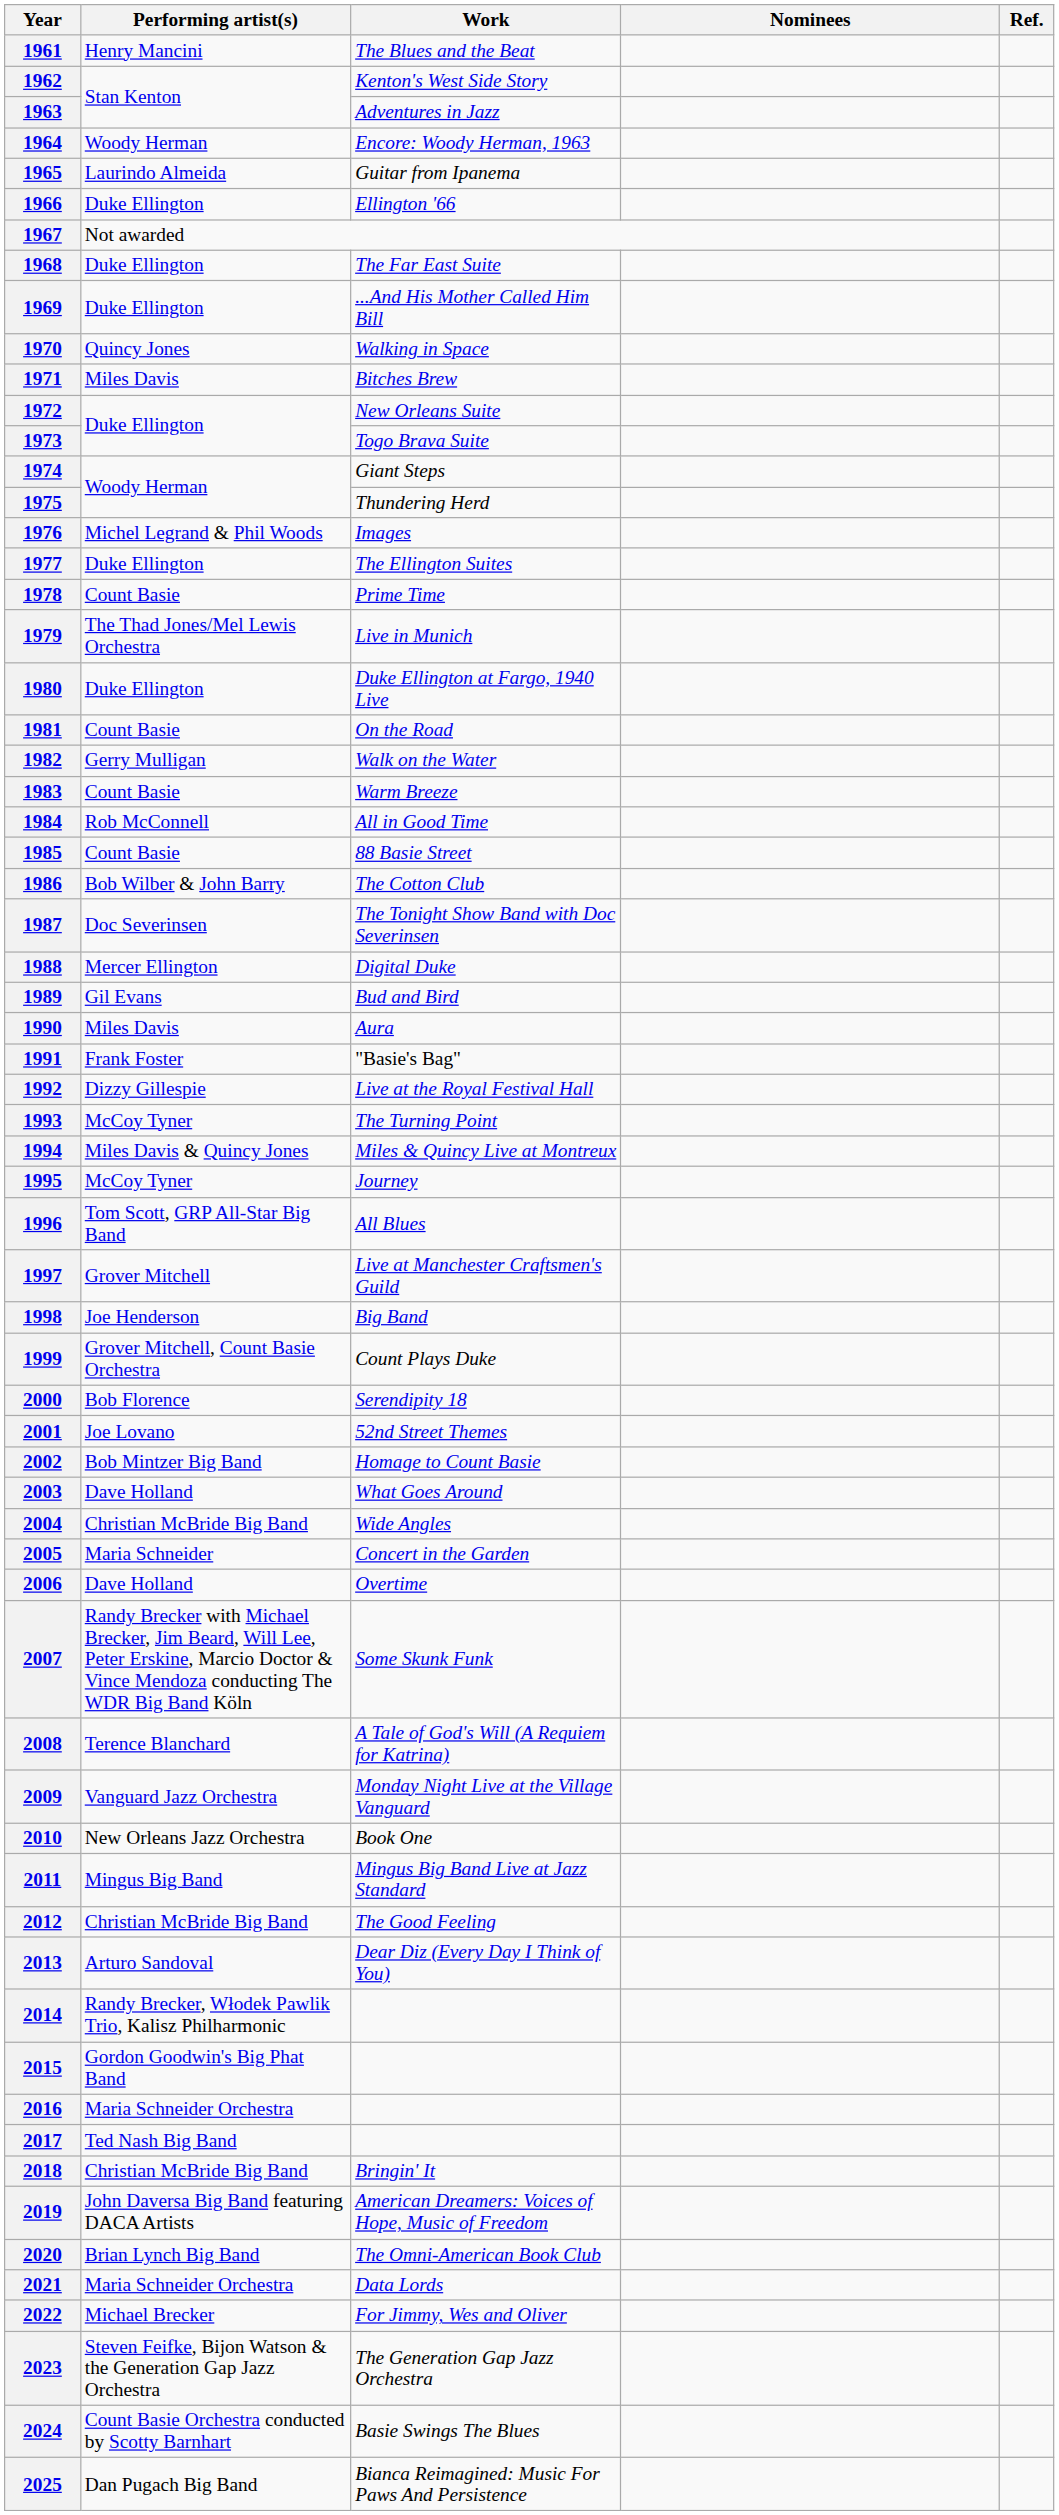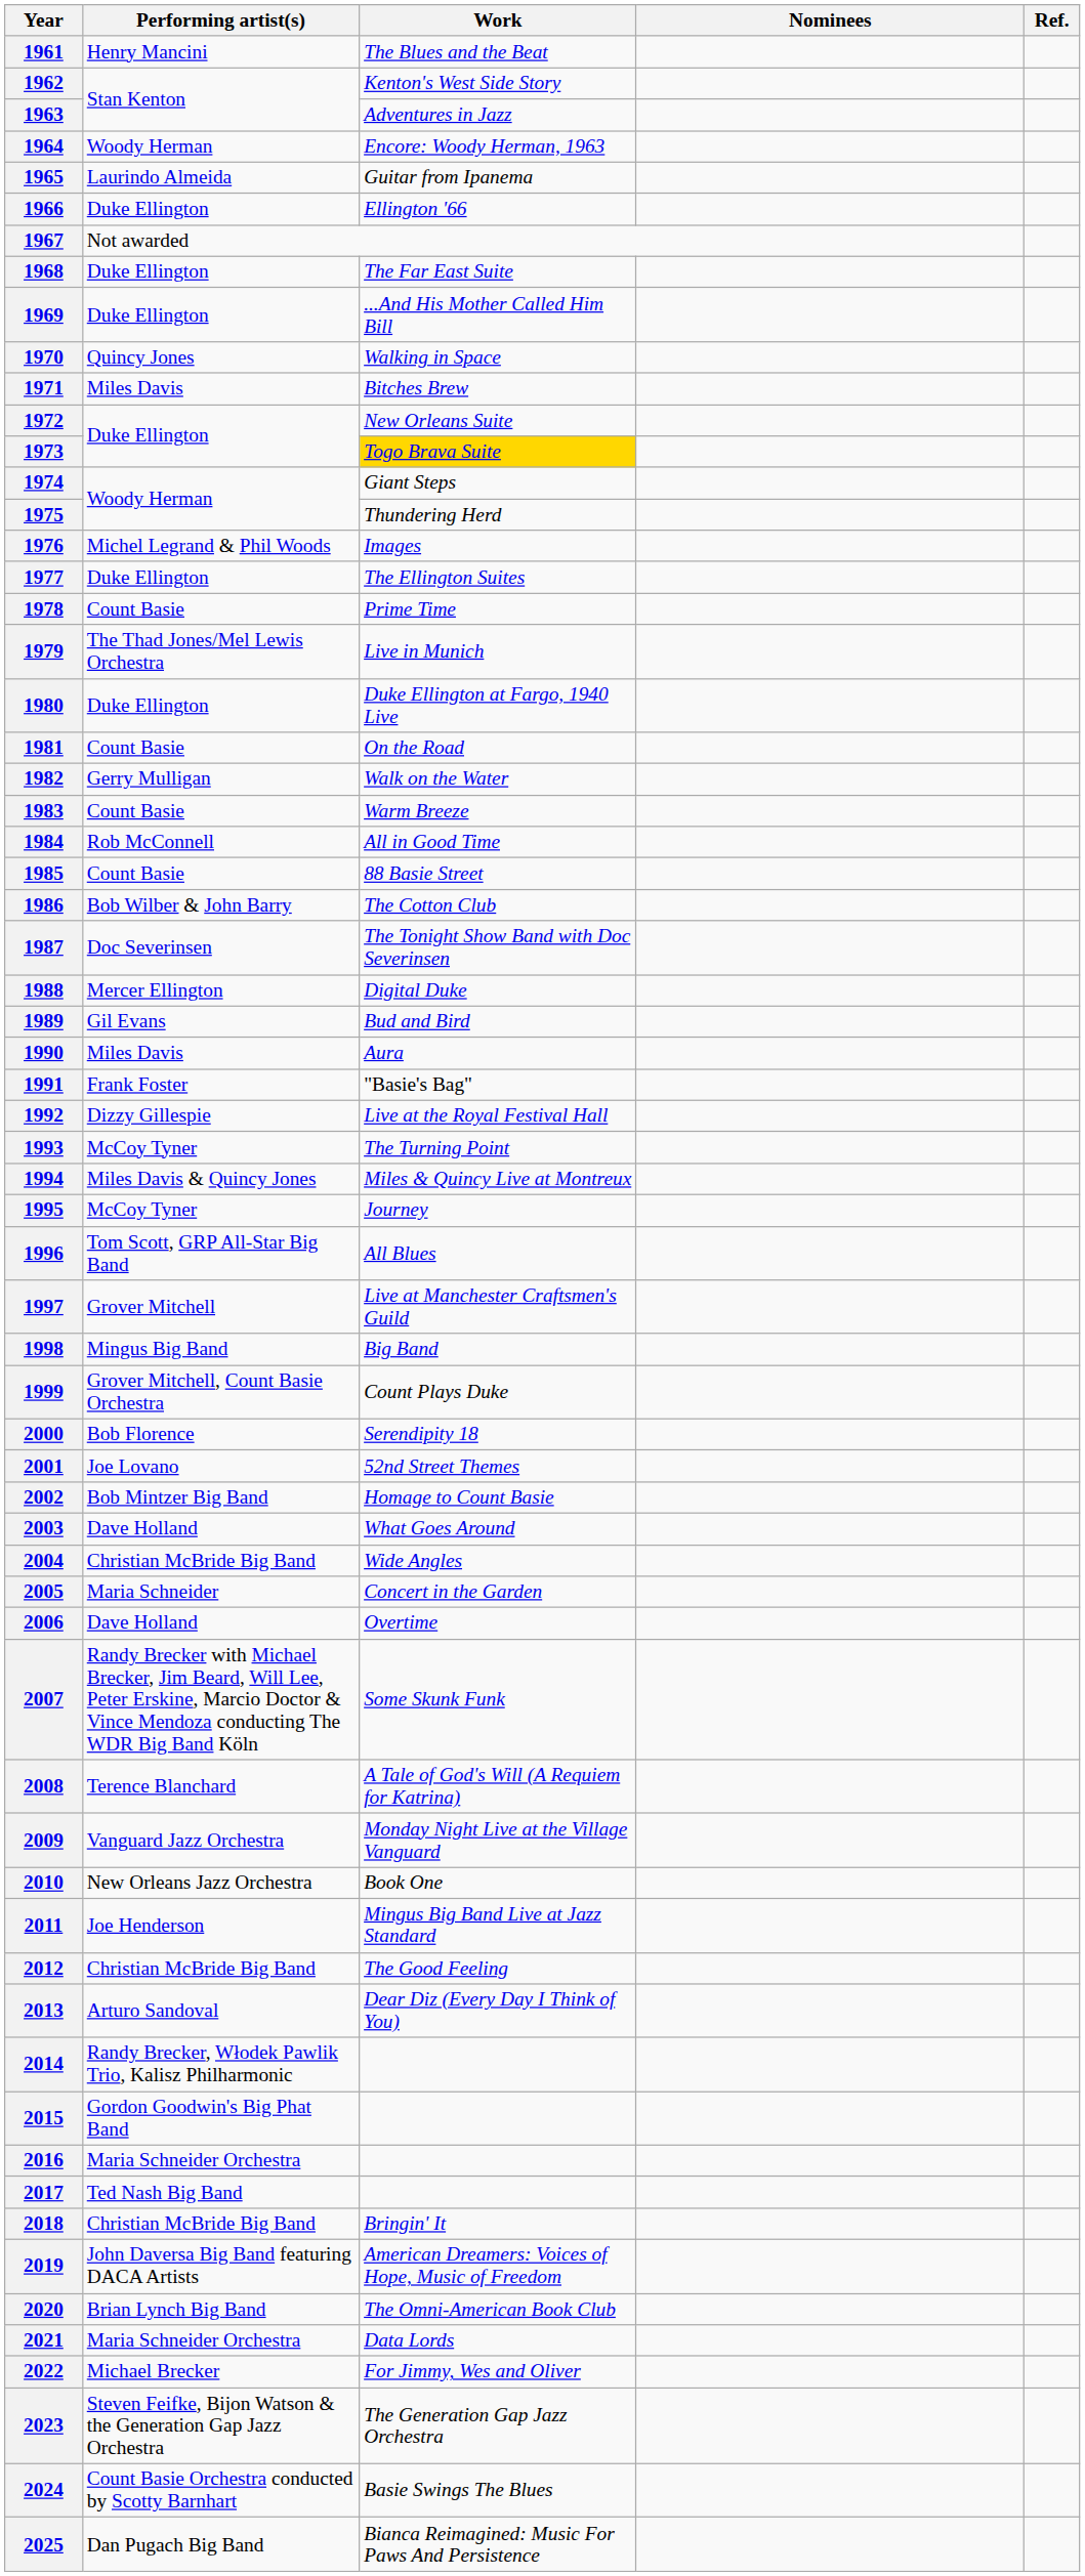1973 | Work: no background -> gold background
1998 | Performing artist(s): Joe Henderson -> Mingus Big Band
2011 | Performing artist(s): Mingus Big Band -> Joe Henderson
